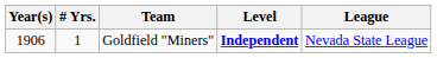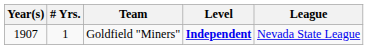Goldfield "Miners" | Year(s): 1906 -> 1907
